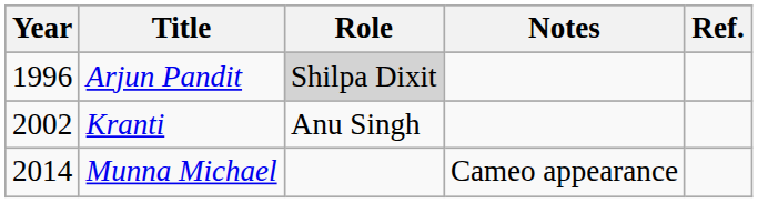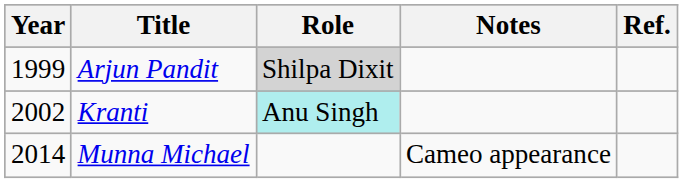Arjun Pandit | Year: 1996 -> 1999
Kranti | Role: no background -> paleturquoise background
